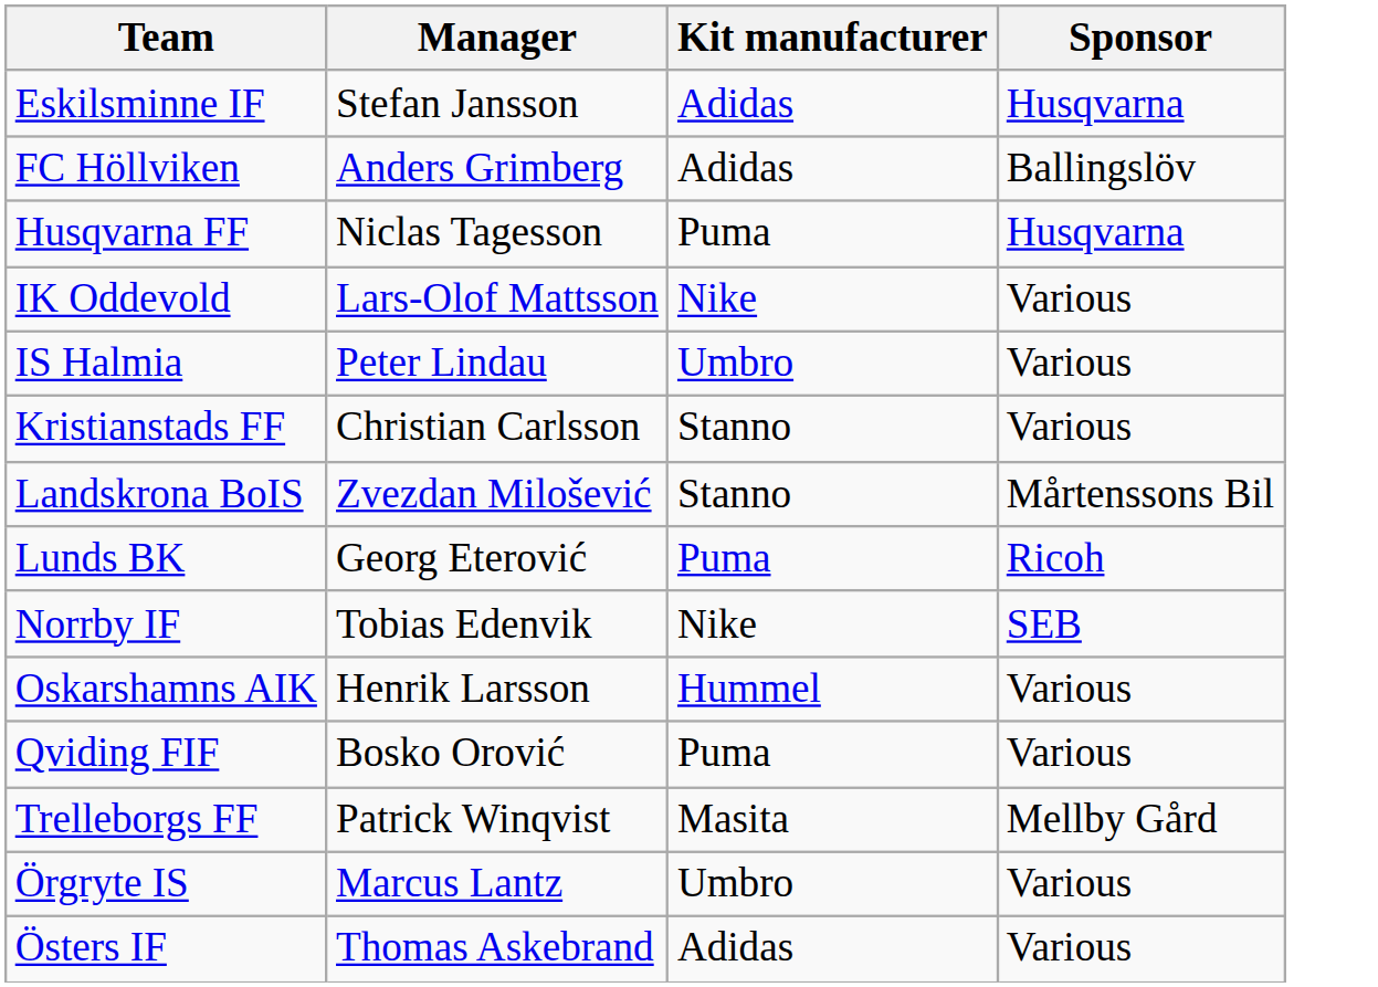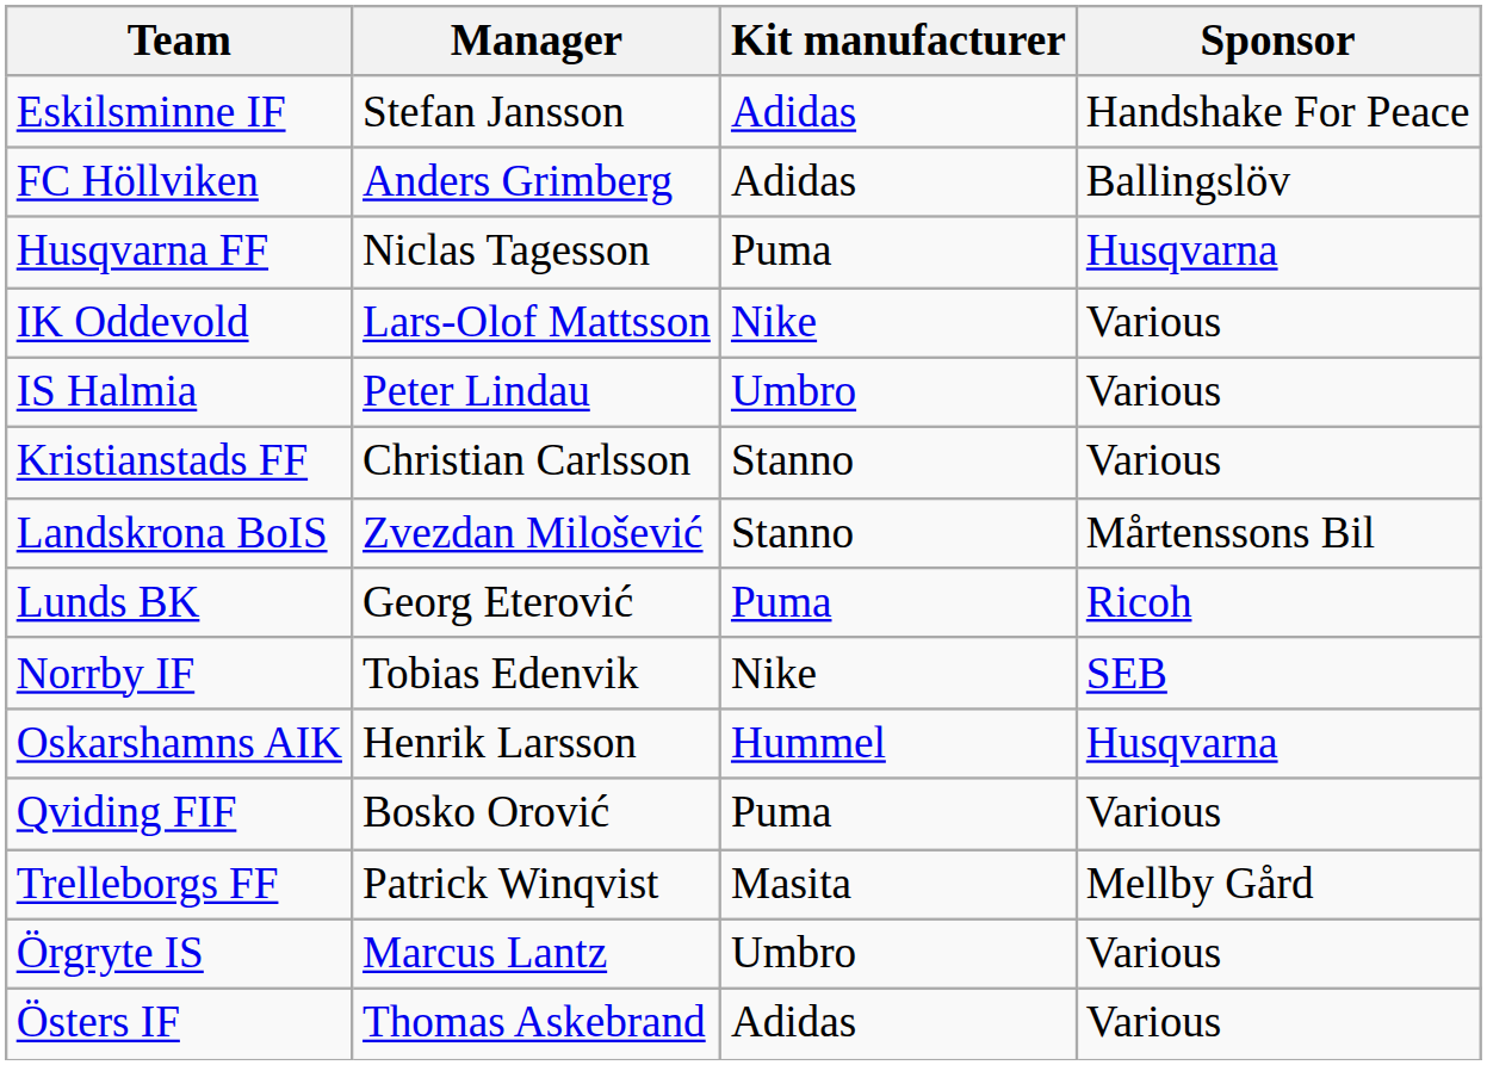Eskilsminne IF | Sponsor: Husqvarna -> Handshake For Peace
Oskarshamns AIK | Sponsor: Various -> Husqvarna
